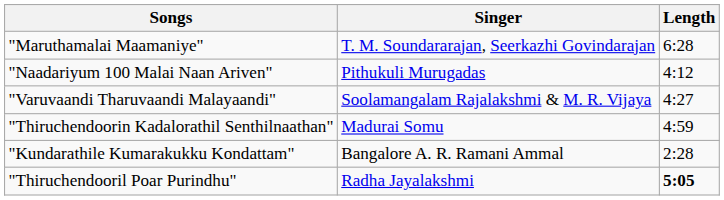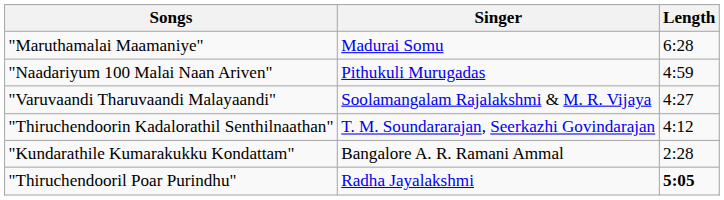"Maruthamalai Maamaniye" | Singer: T. M. Soundararajan, Seerkazhi Govindarajan -> Madurai Somu
"Naadariyum 100 Malai Naan Ariven" | Length: 4:12 -> 4:59
"Thiruchendoorin Kadalorathil Senthilnaathan" | Singer: Madurai Somu -> T. M. Soundararajan, Seerkazhi Govindarajan
"Thiruchendoorin Kadalorathil Senthilnaathan" | Length: 4:59 -> 4:12
